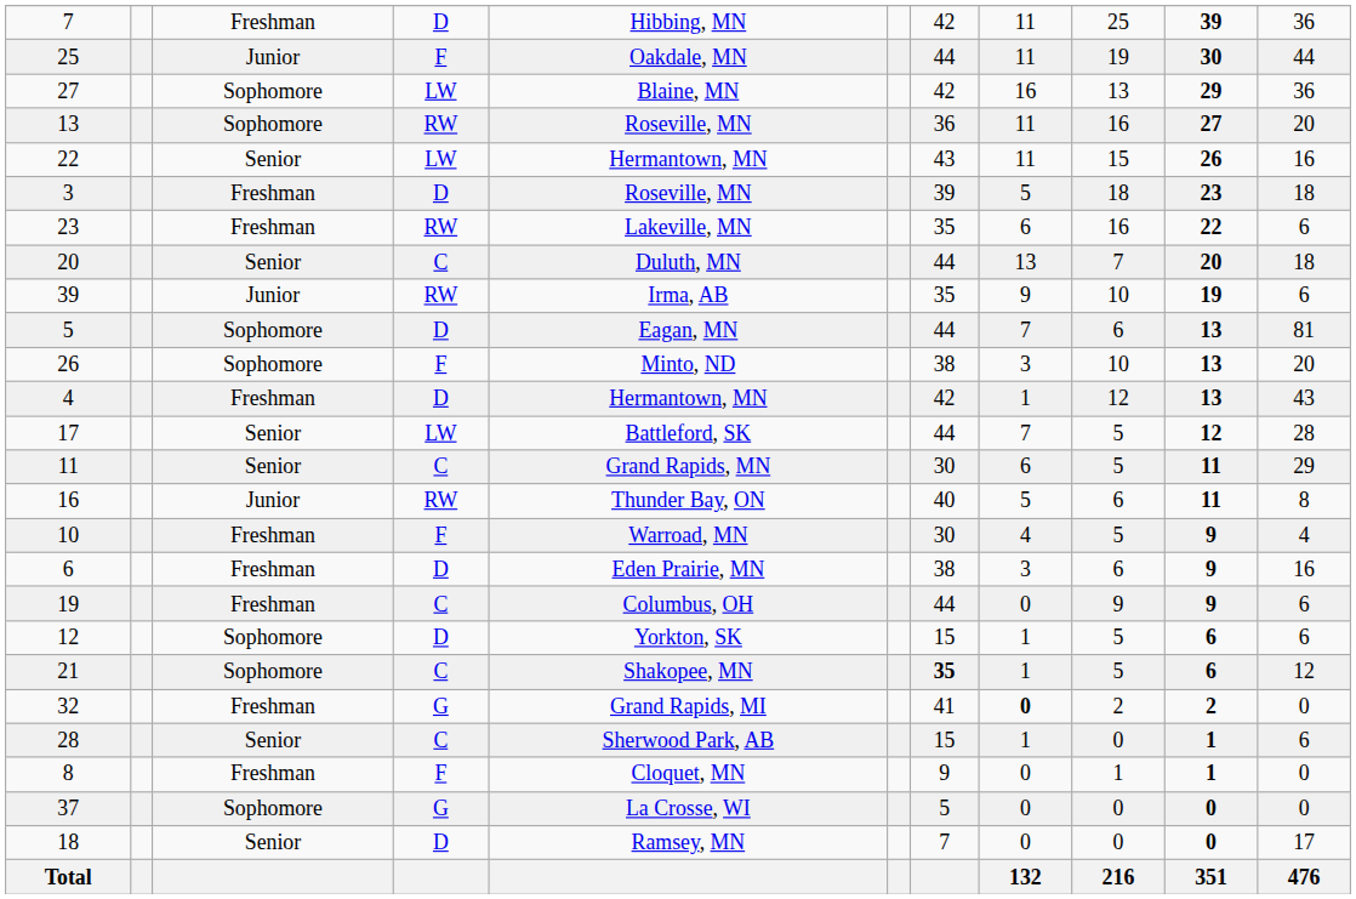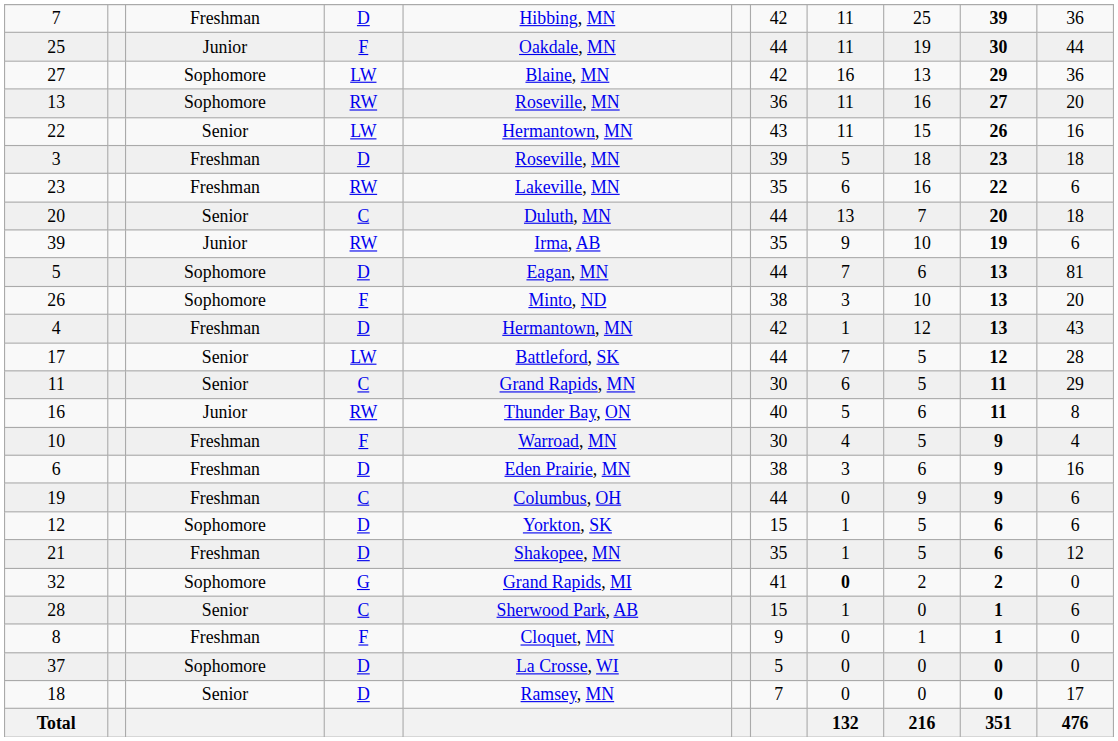21 | column 3: Sophomore -> Freshman
21 | column 4: C -> D
21 | column 7: bold -> normal
32 | column 3: Freshman -> Sophomore
37 | column 4: G -> D
